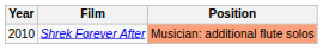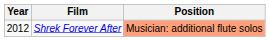Shrek Forever After | Year: 2010 -> 2012
